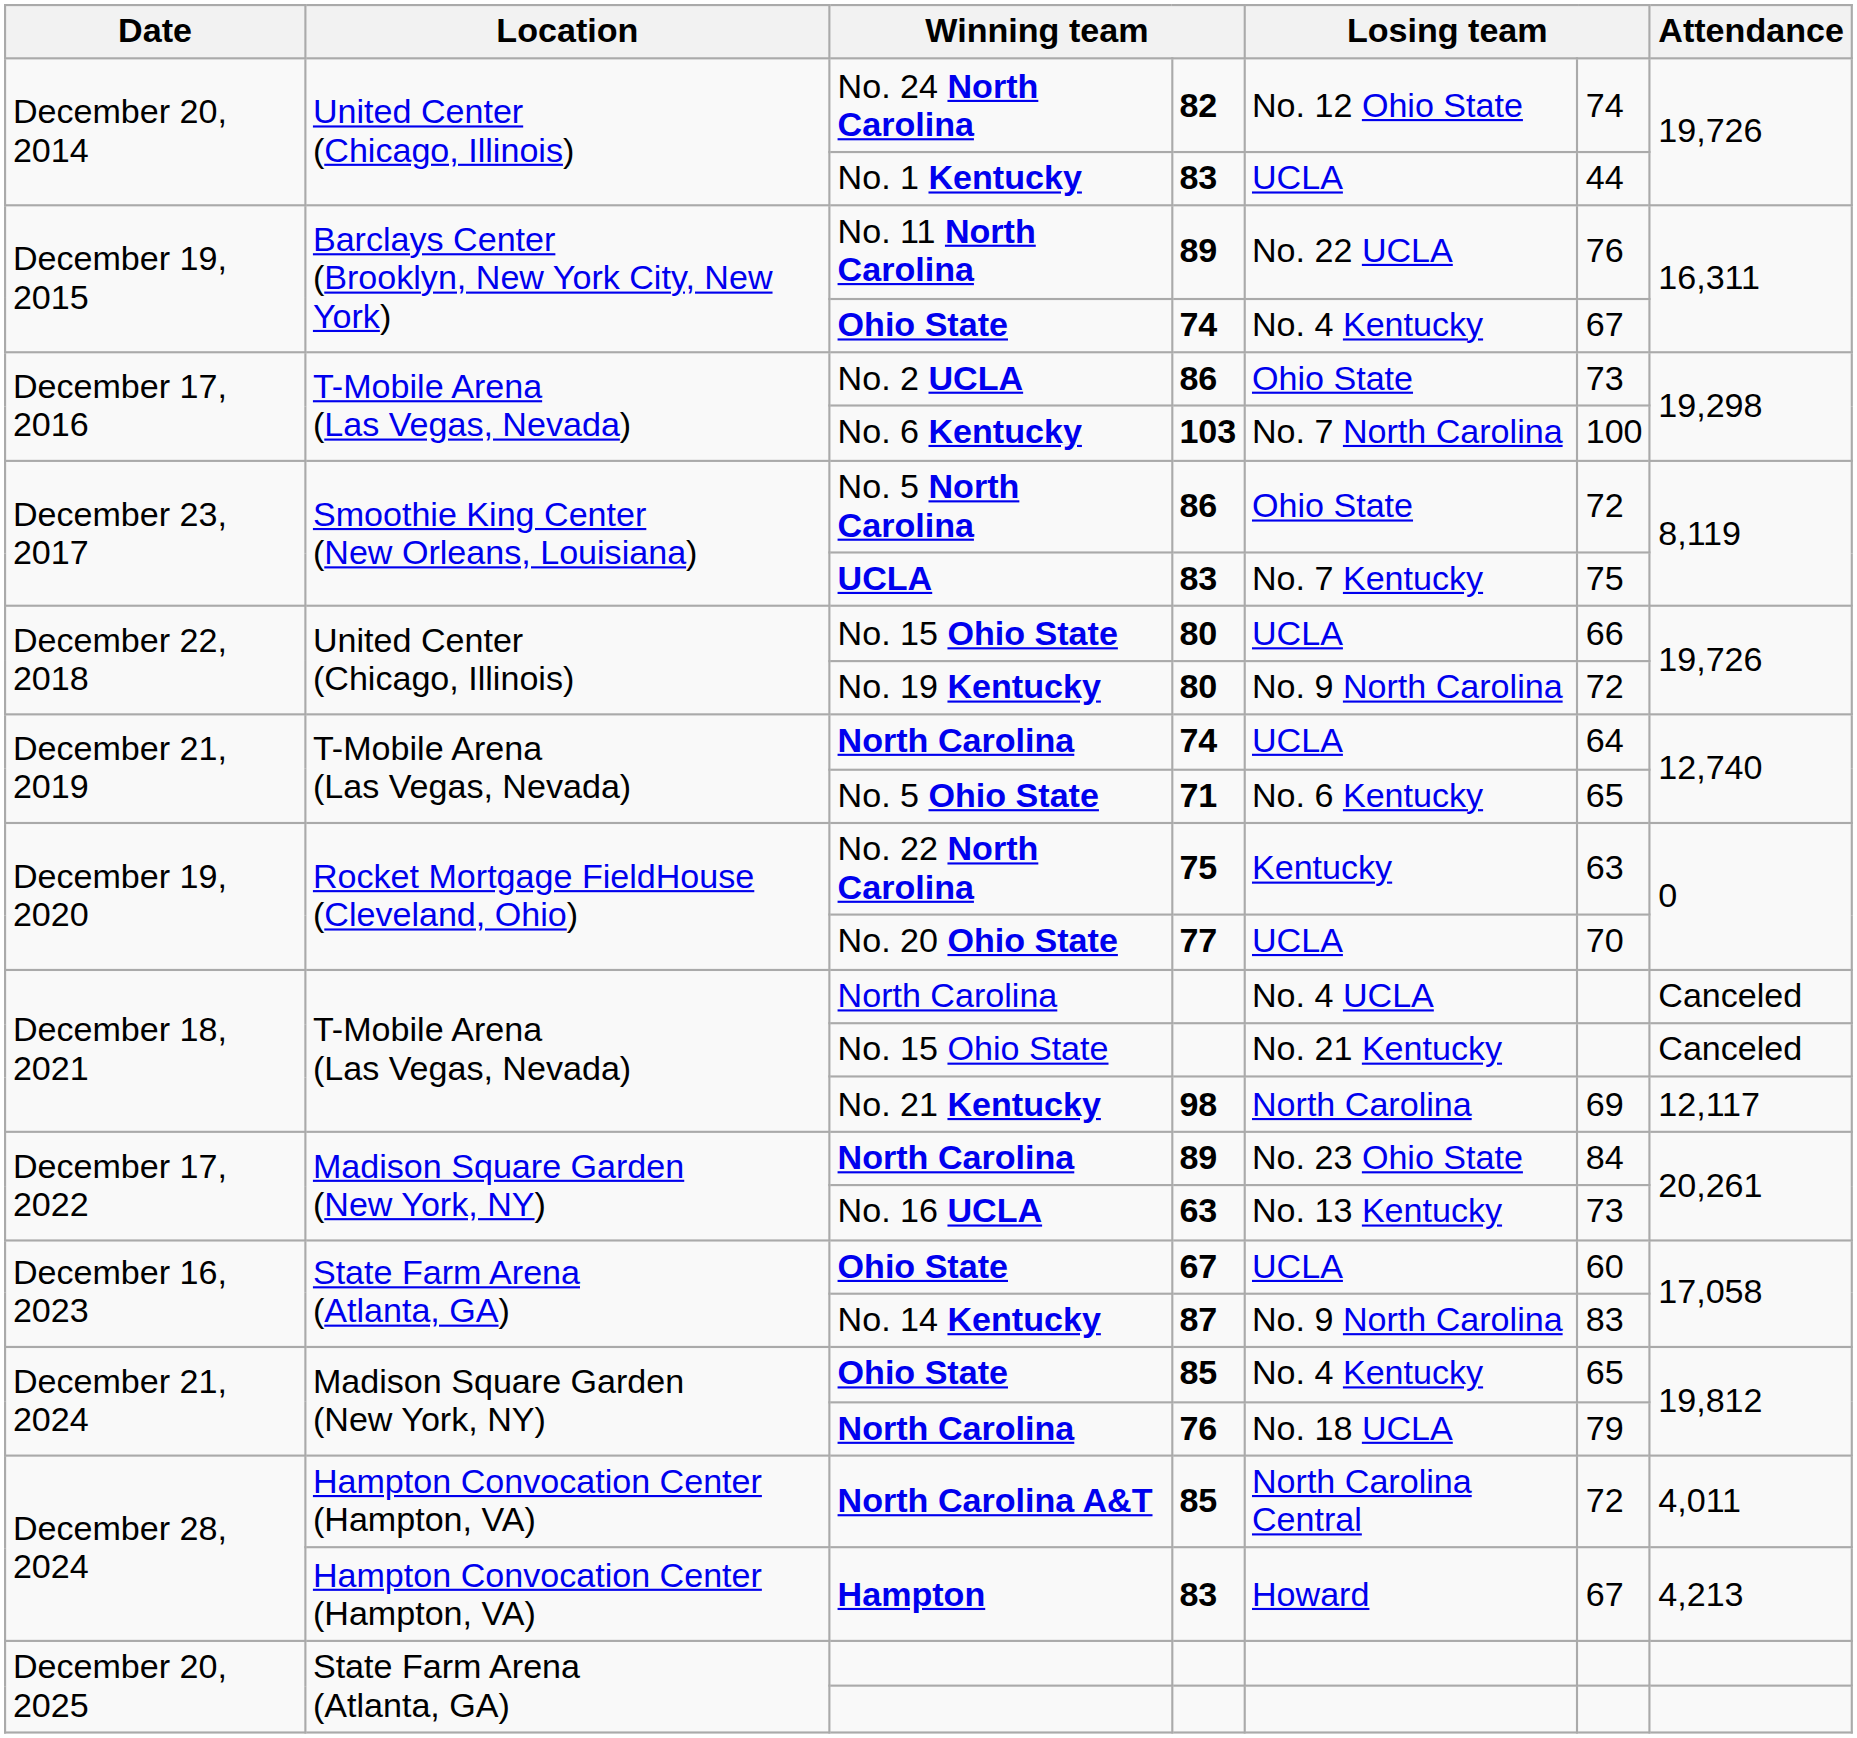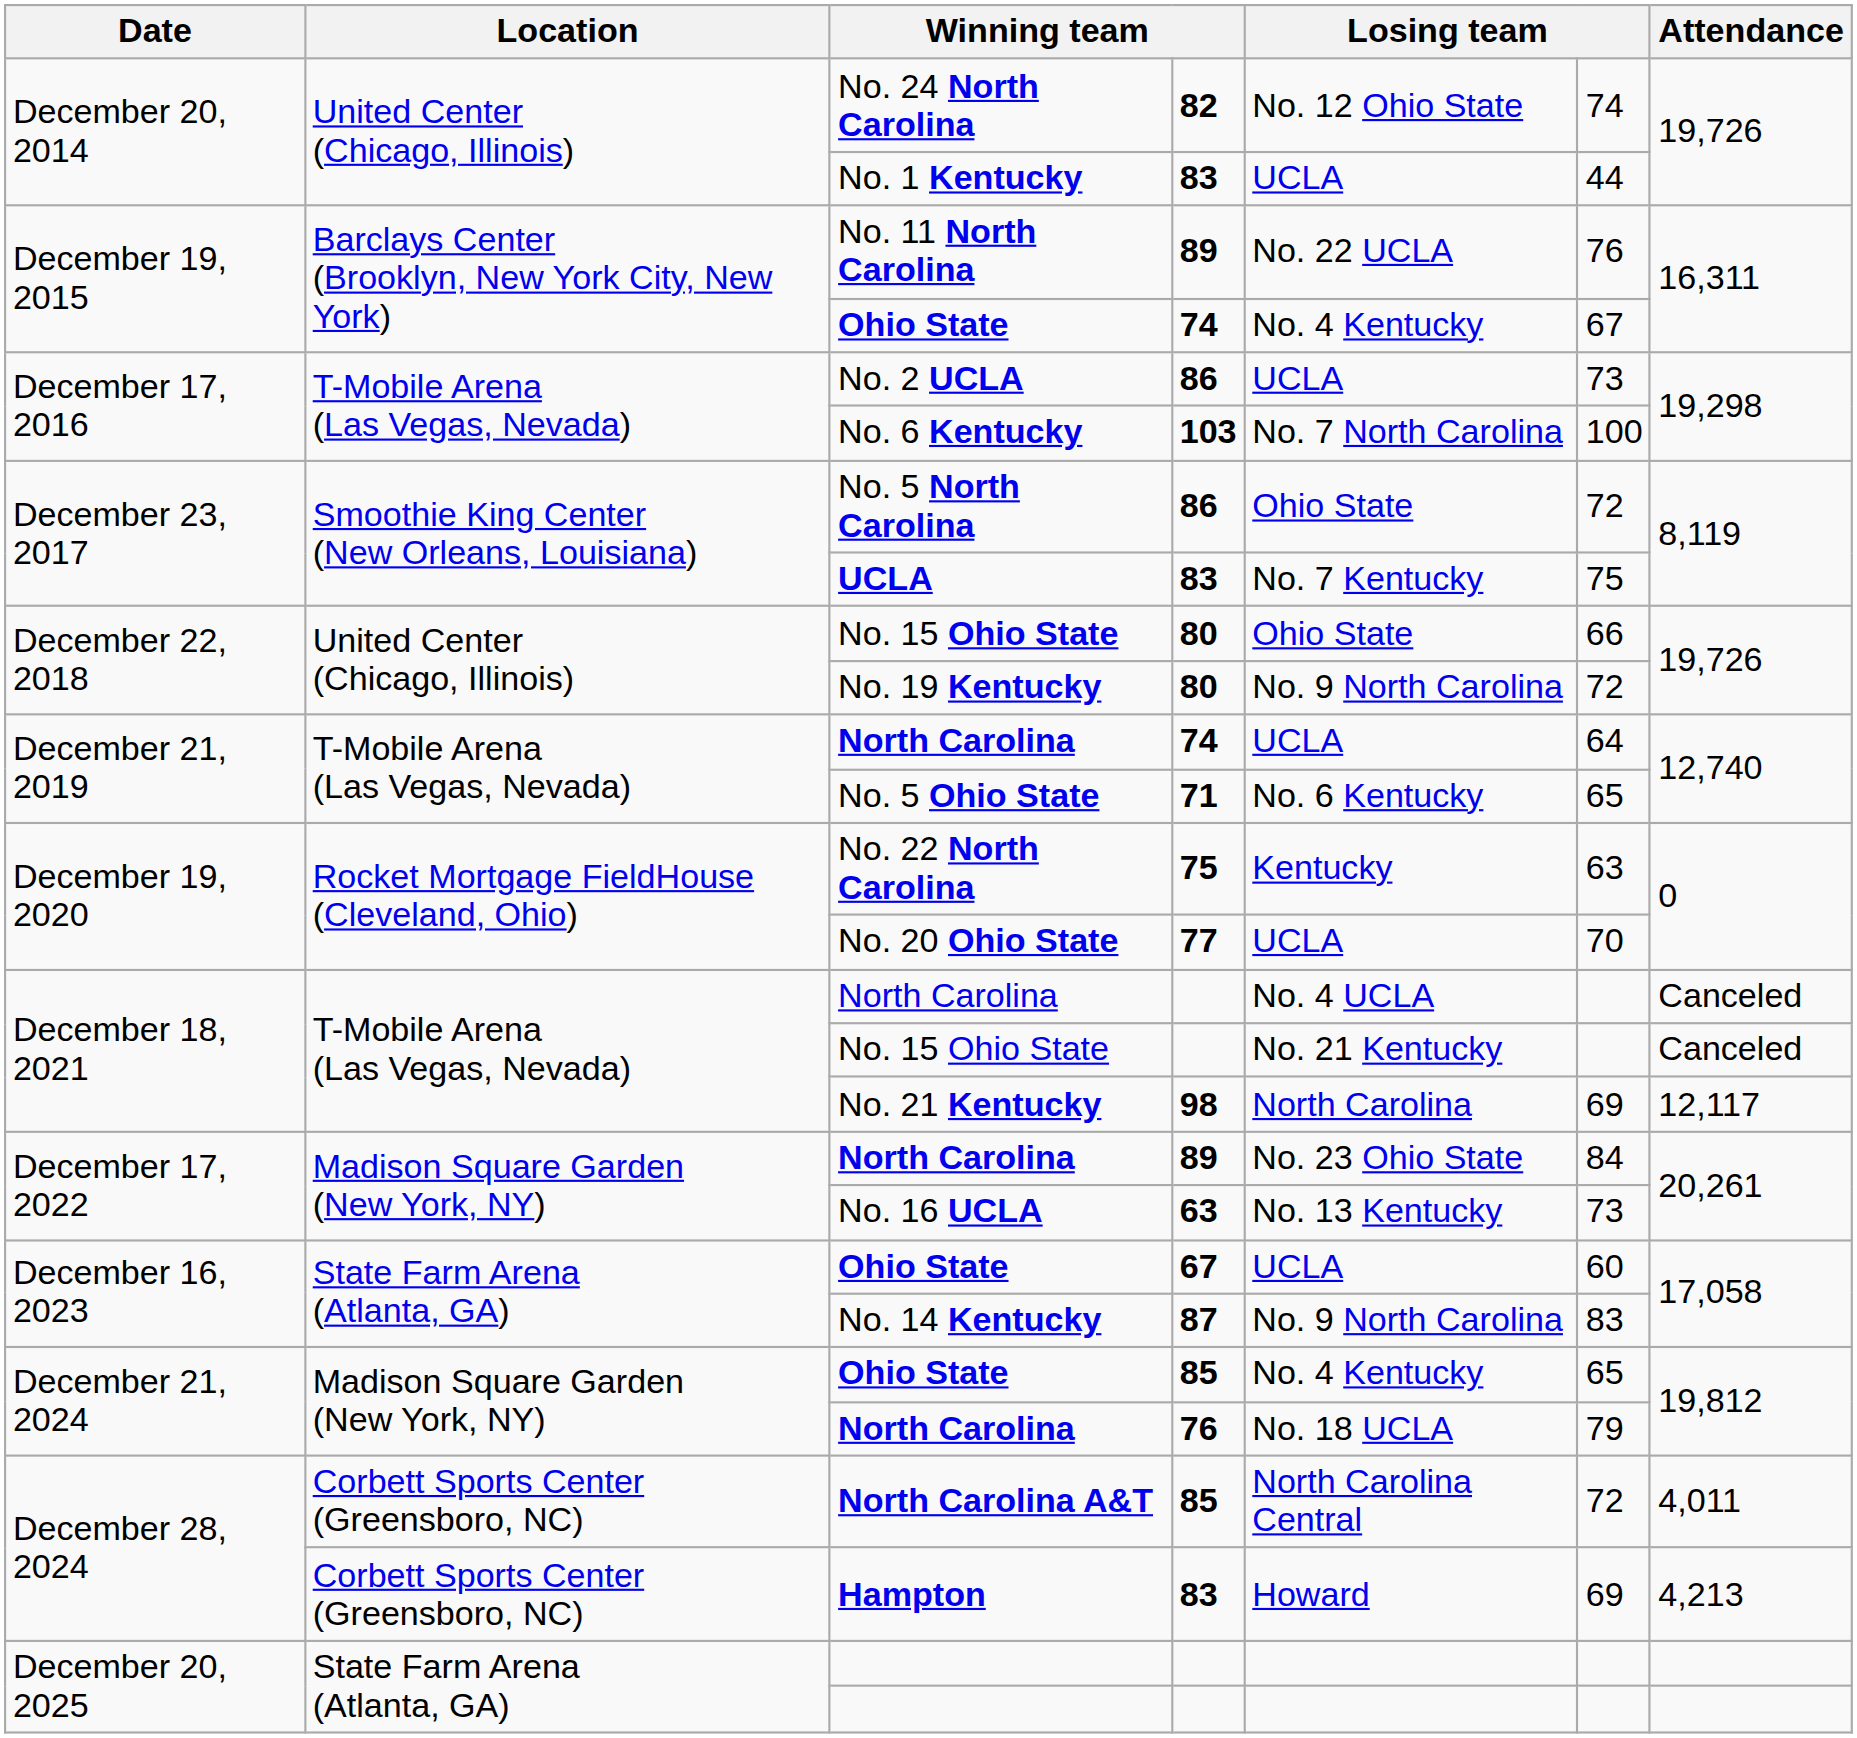No. 2 UCLA | column 5: Ohio State -> UCLA
No. 15 Ohio State / 80 | column 5: UCLA -> Ohio State
North Carolina A&T | Location: Hampton Convocation Center (Hampton, VA) -> Corbett Sports Center (Greensboro, NC)
Hampton | Location: Hampton Convocation Center (Hampton, VA) -> Corbett Sports Center (Greensboro, NC)
Hampton | column 6: 67 -> 69
